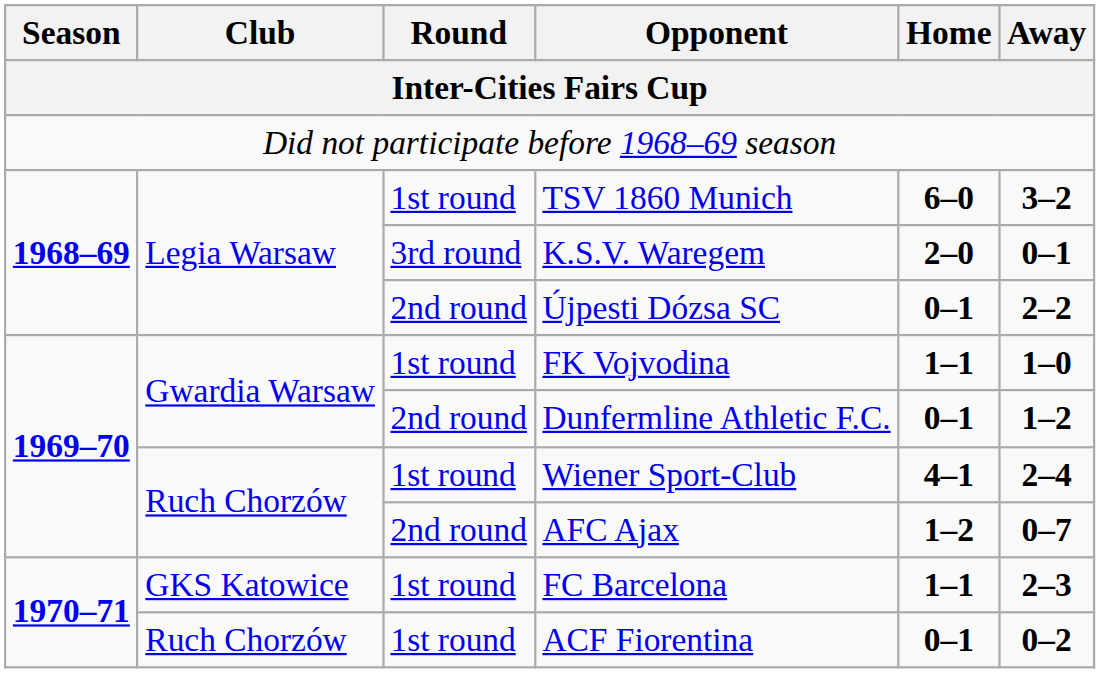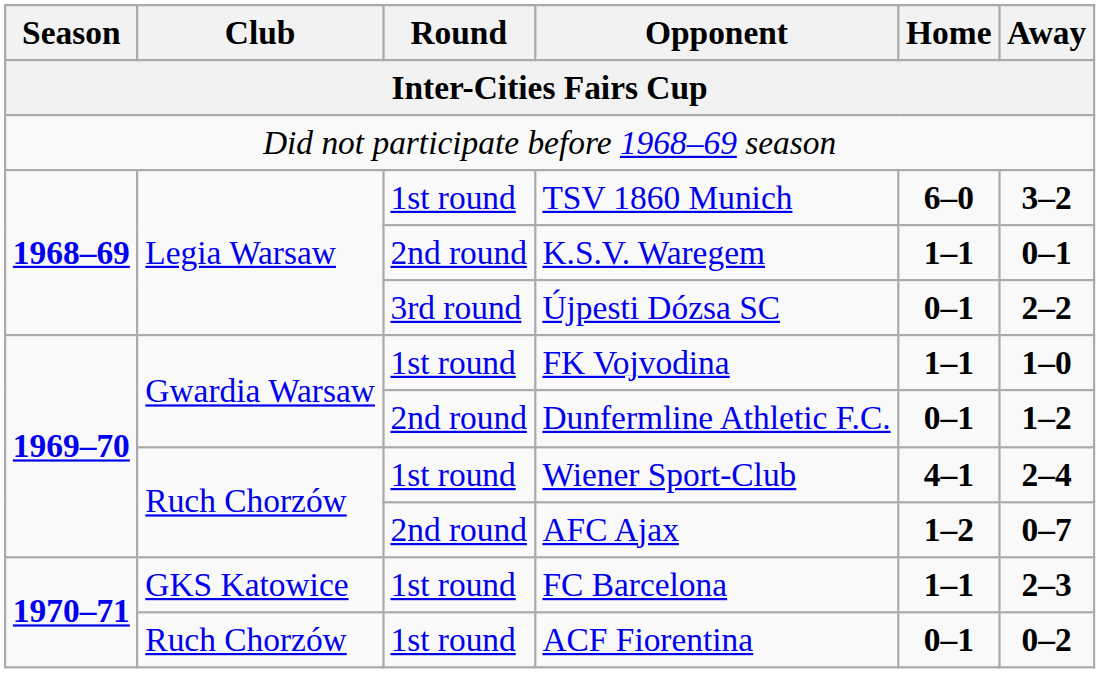K.S.V. Waregem | Round: 3rd round -> 2nd round
K.S.V. Waregem | Home: 2–0 -> 1–1
Újpesti Dózsa SC | Round: 2nd round -> 3rd round
